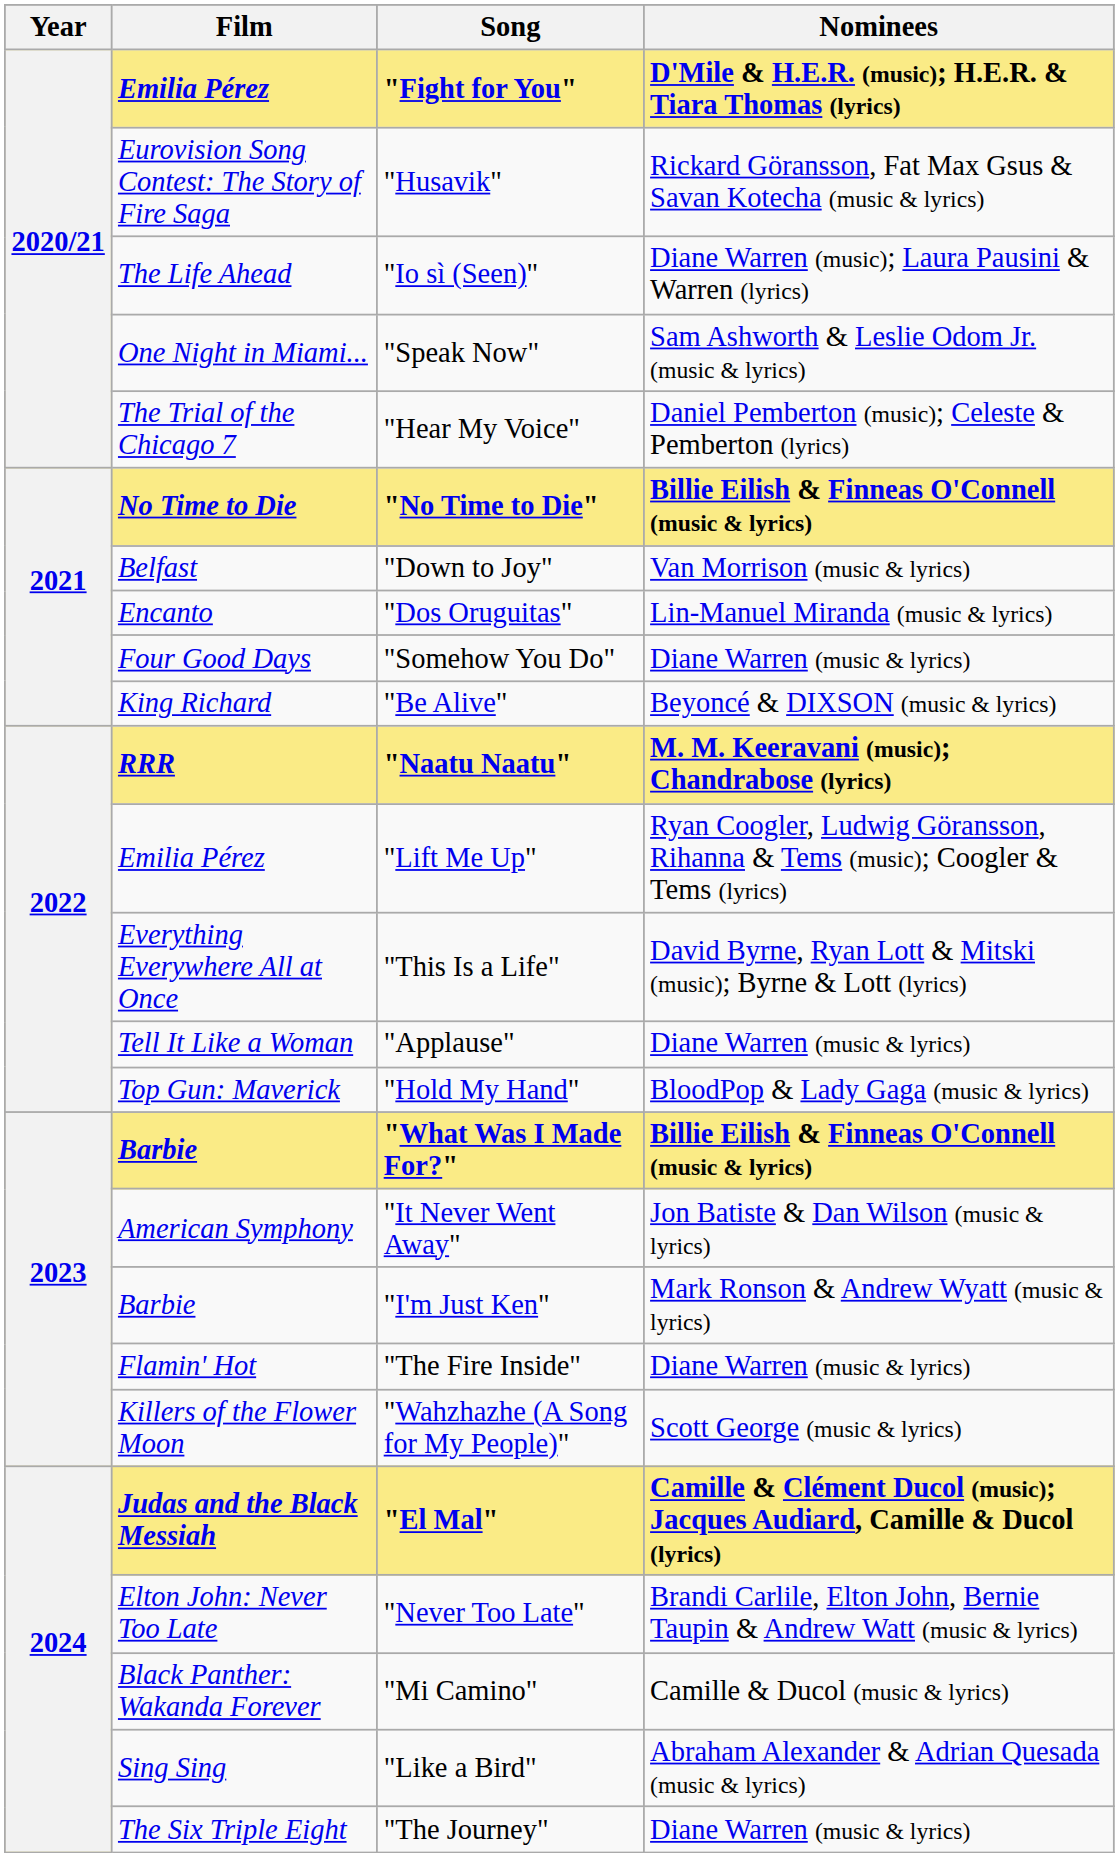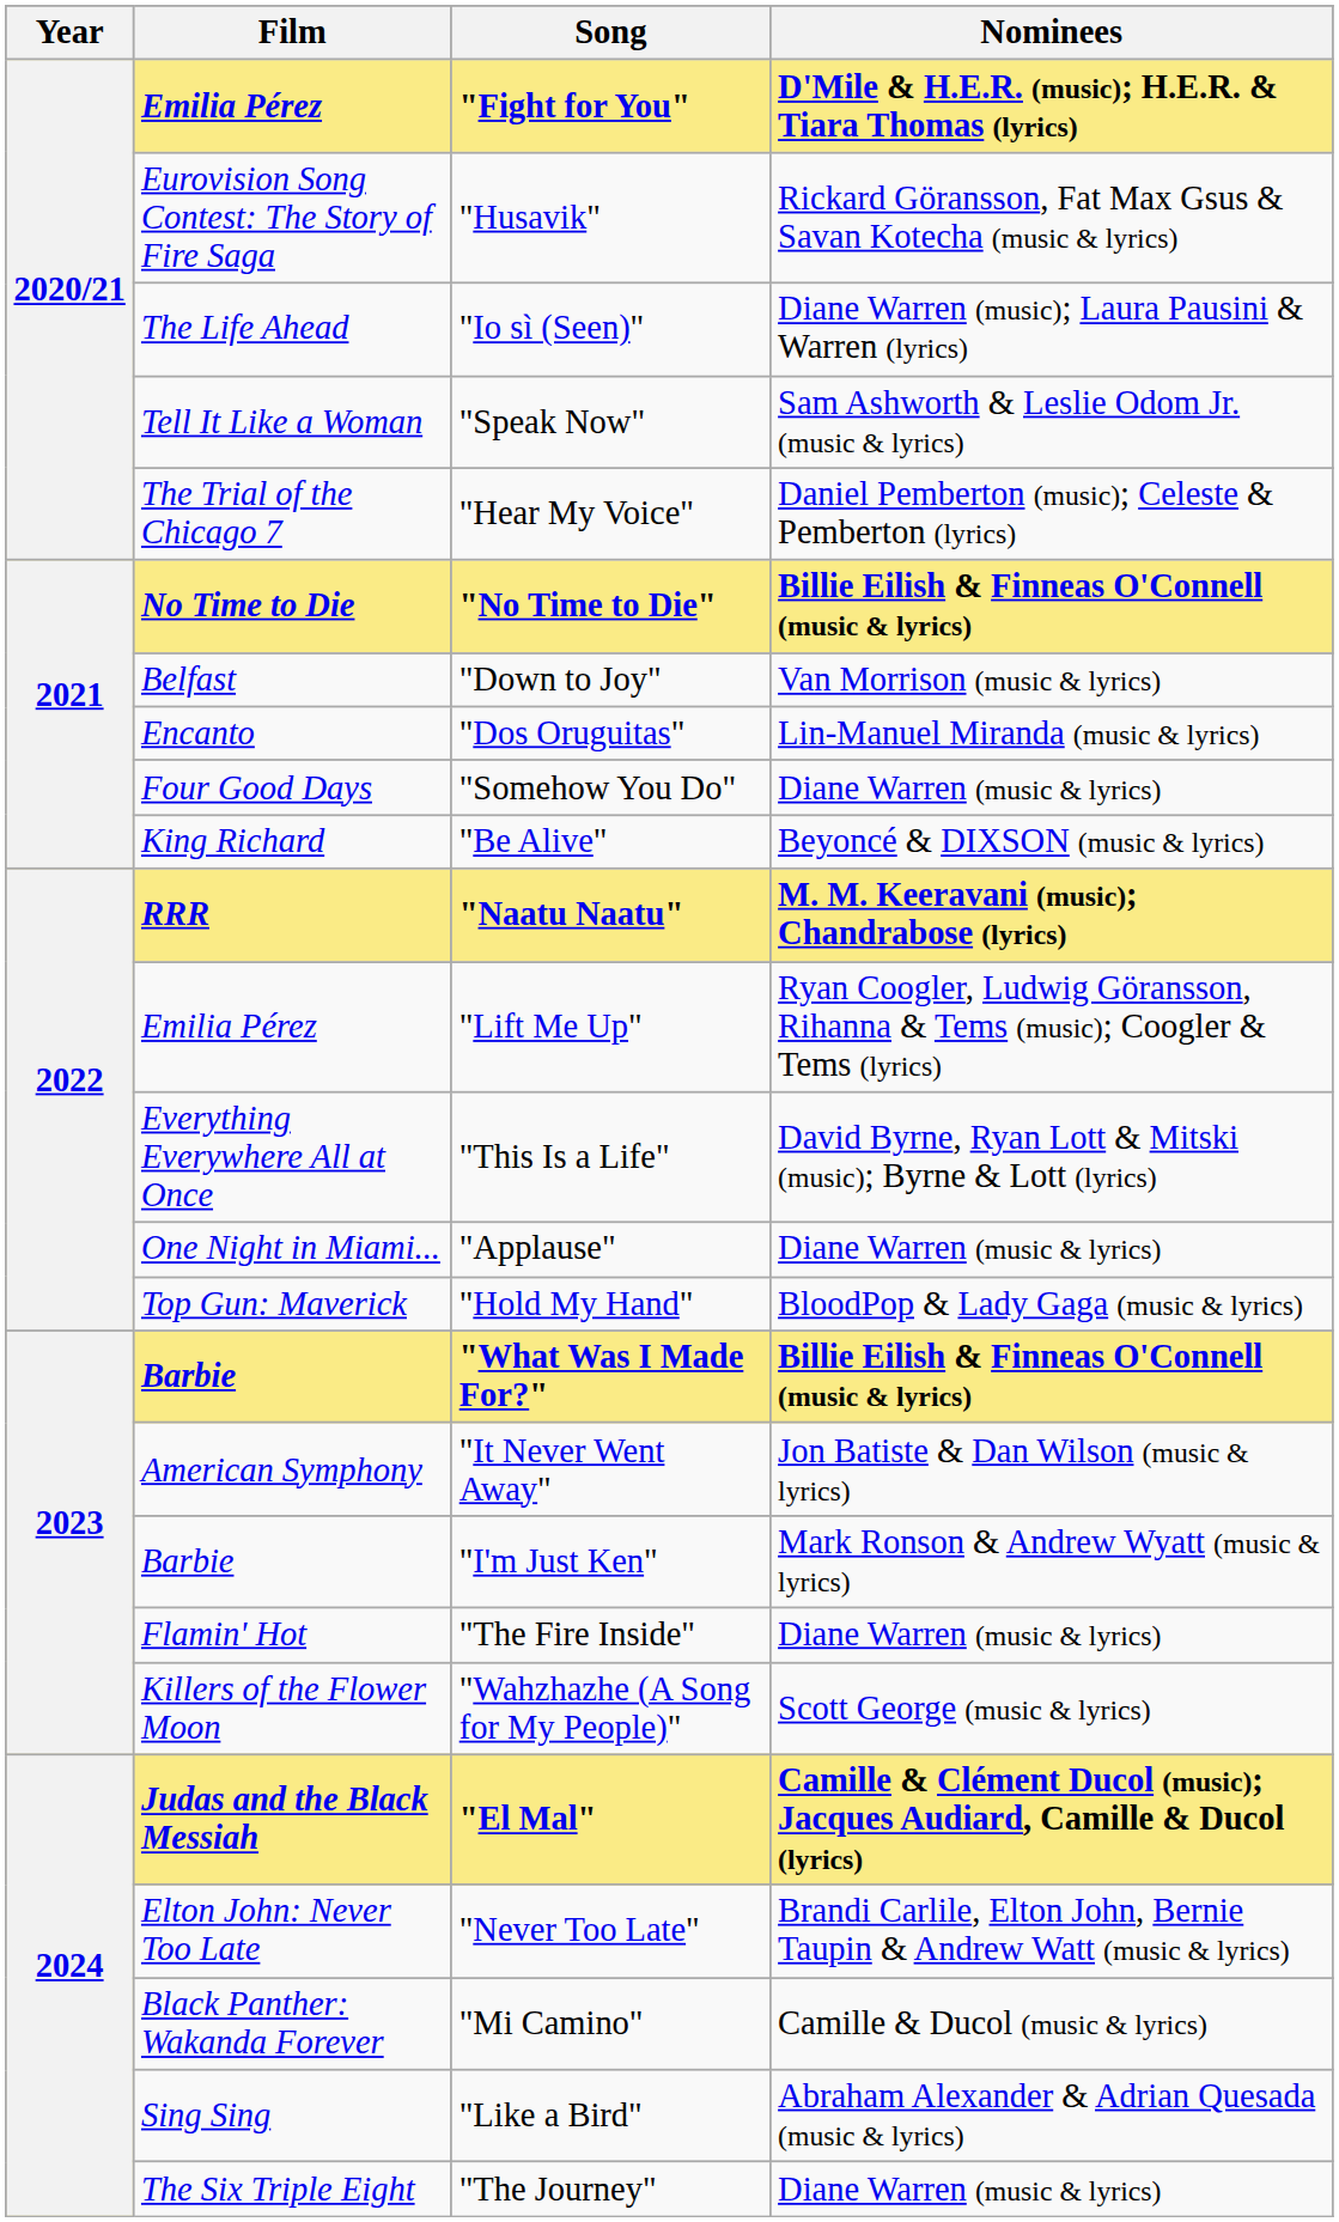"Speak Now" | Film: One Night in Miami... -> Tell It Like a Woman
"Applause" | Film: Tell It Like a Woman -> One Night in Miami...
